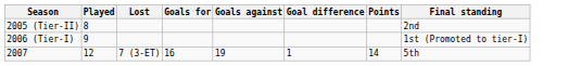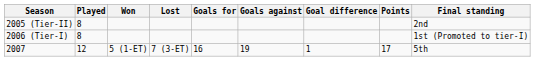+ column: Won | 5 (1-ET)
2006 (Tier-I) | Played: 9 -> 8
2007 | Points: 14 -> 17
